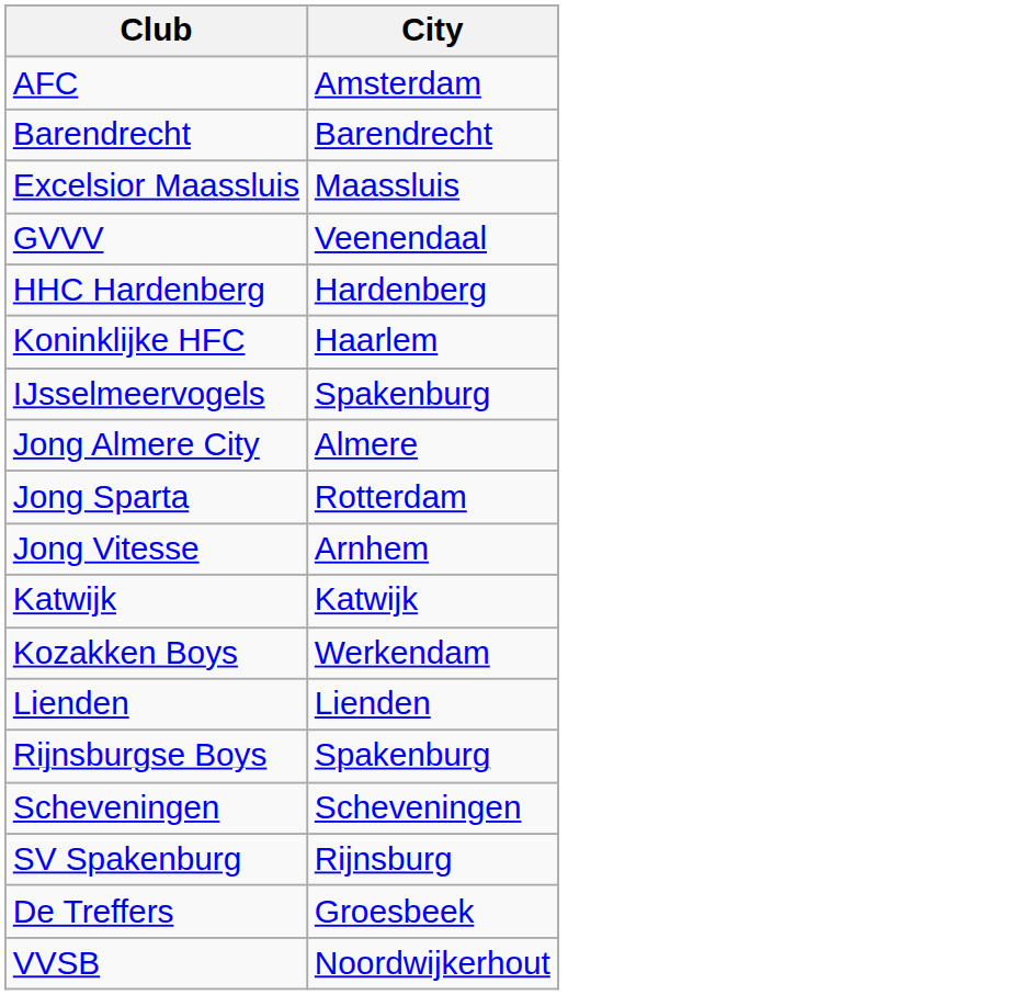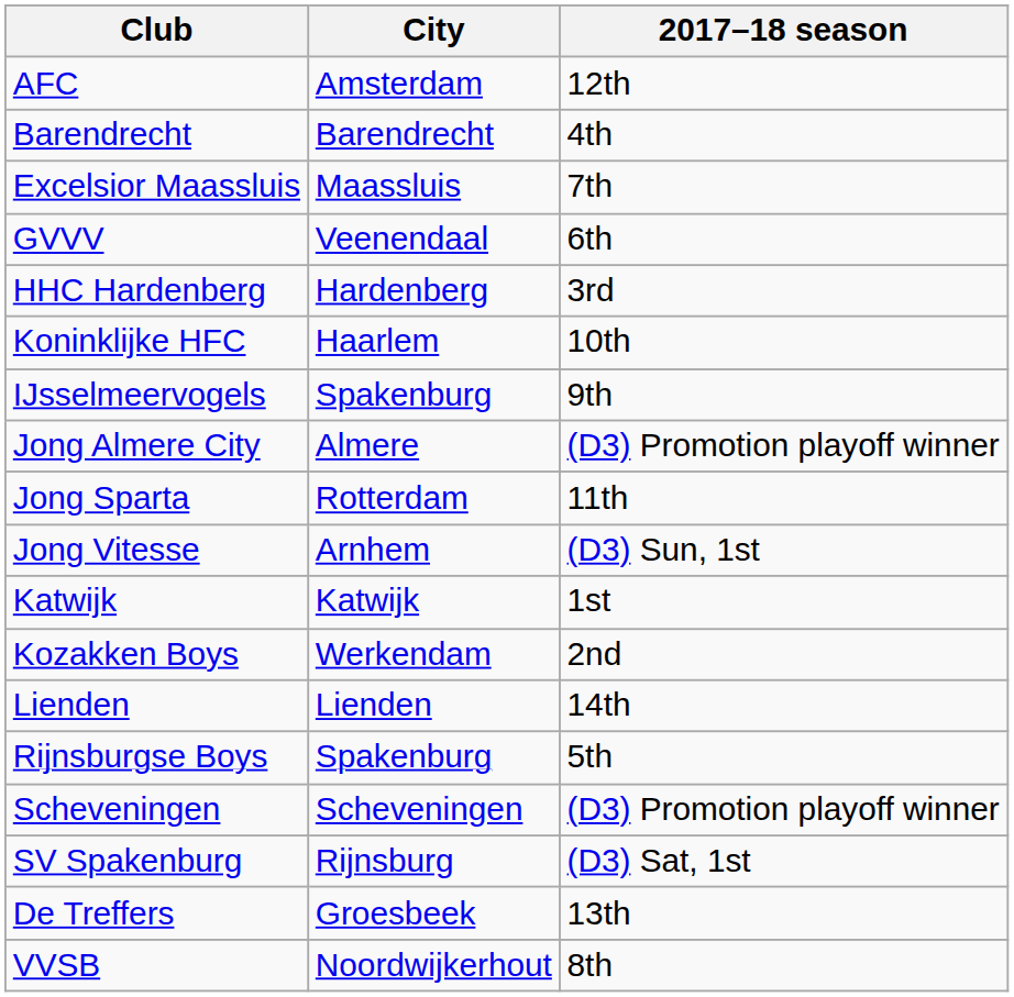+ column: 2017–18 season | 12th | 4th | 7th | 6th | 3rd | 10th | 9th | (D3) Promotion playoff winner | 11th | (D3) Sun, 1st | 1st | 2nd | 14th | 5th | (D3) Promotion playoff winner | (D3) Sat, 1st | 13th | 8th
